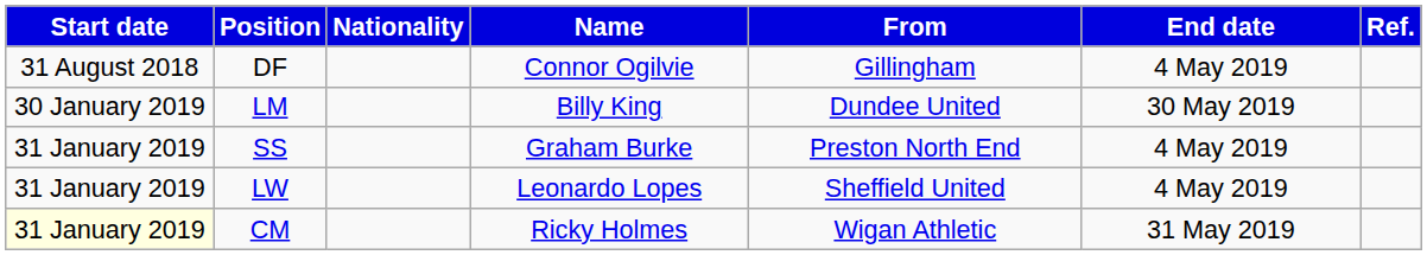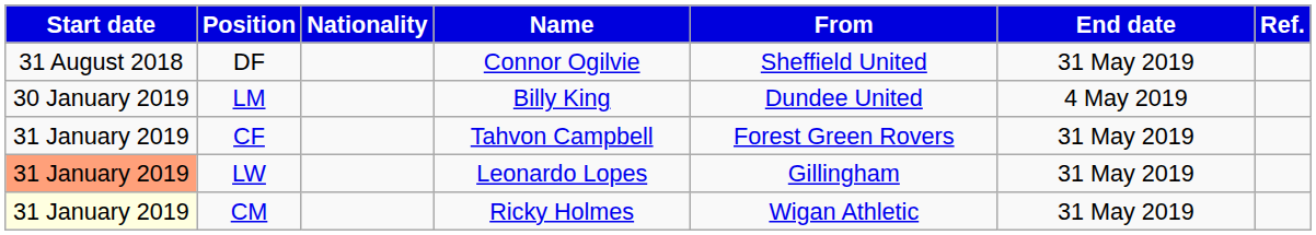DF | From: Gillingham -> Sheffield United
DF | End date: 4 May 2019 -> 31 May 2019
LM | End date: 30 May 2019 -> 4 May 2019
- row: 31 January 2019 | SS | Graham Burke | Preston North End | 4 May 2019
+ row: 31 January 2019 | CF | Tahvon Campbell | Forest Green Rovers | 31 May 2019
LW | Start date: no background -> lightsalmon background
LW | From: Sheffield United -> Gillingham
LW | End date: 4 May 2019 -> 31 May 2019
